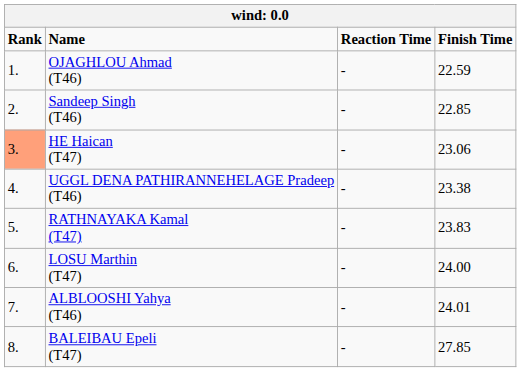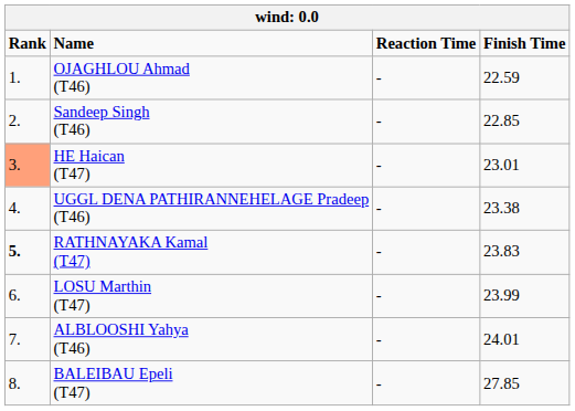HE Haican (T47) | Finish Time: 23.06 -> 23.01
RATHNAYAKA Kamal (T47) | Rank: normal -> bold
LOSU Marthin (T47) | Finish Time: 24.00 -> 23.99
